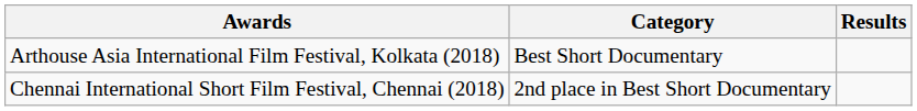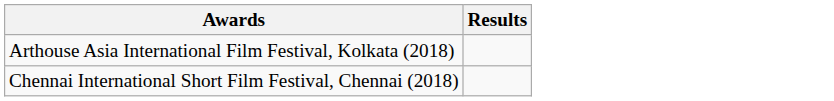- column: Category | Best Short Documentary | 2nd place in Best Short Documentary
